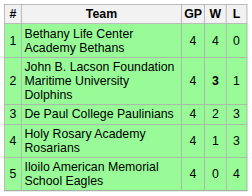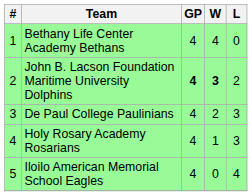John B. Lacson Foundation Maritime University Dolphins | GP: normal -> bold
John B. Lacson Foundation Maritime University Dolphins | L: 1 -> 2
